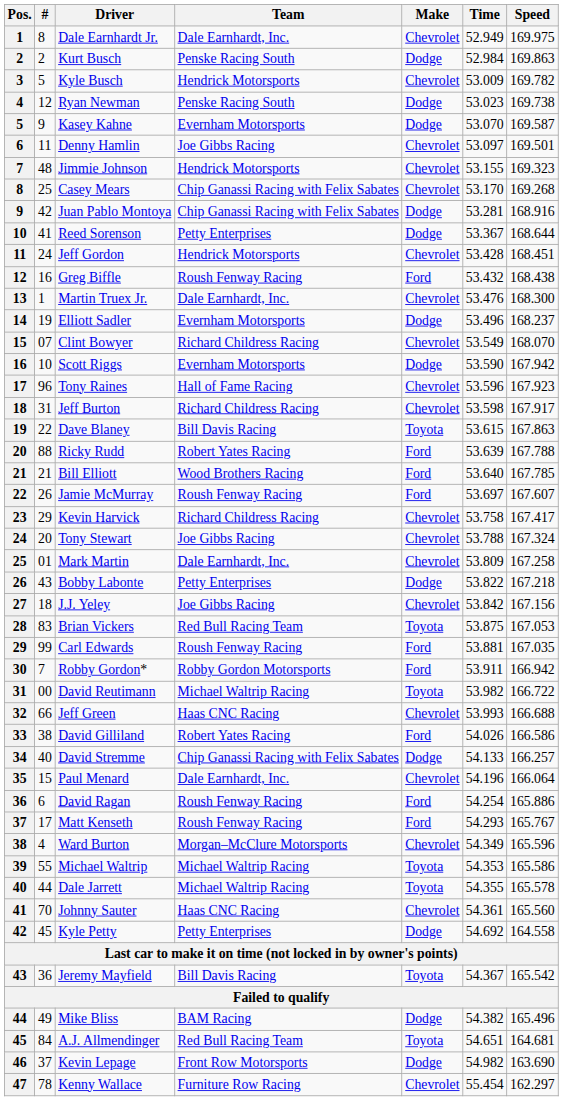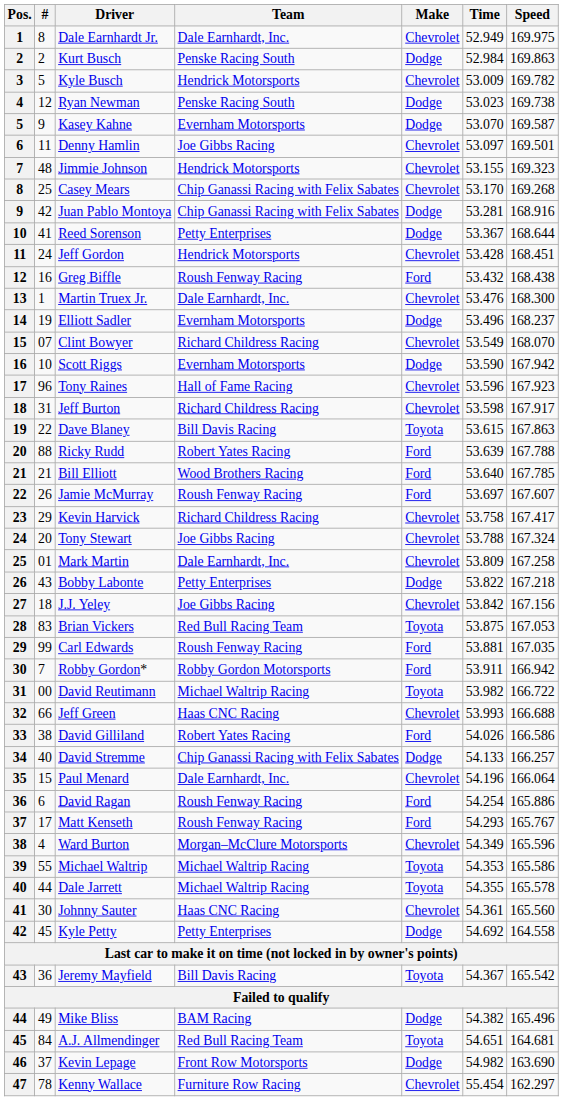Johnny Sauter | #: 70 -> 30
